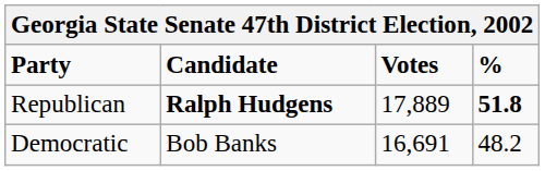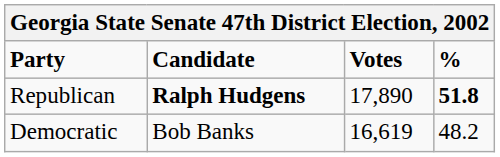Republican | Votes: 17,889 -> 17,890
Democratic | Votes: 16,691 -> 16,619
